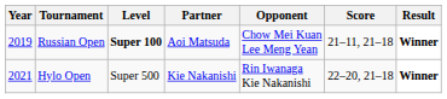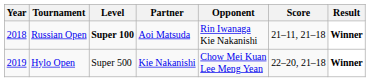Russian Open | Year: 2019 -> 2018
Russian Open | Opponent: Chow Mei Kuan Lee Meng Yean -> Rin Iwanaga Kie Nakanishi
Hylo Open | Year: 2021 -> 2019
Hylo Open | Opponent: Rin Iwanaga Kie Nakanishi -> Chow Mei Kuan Lee Meng Yean
